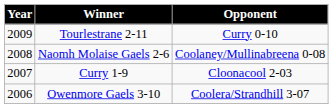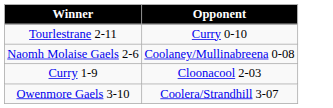- column: Year | 2009 | 2008 | 2007 | 2006
